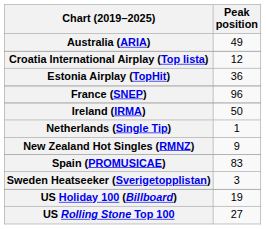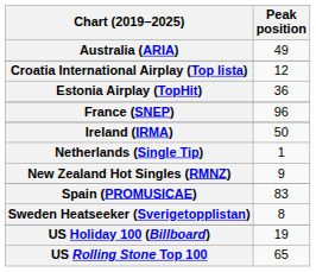Sweden Heatseeker (Sverigetopplistan) | Peak position: 3 -> 8
US Rolling Stone Top 100 | Peak position: 27 -> 65
